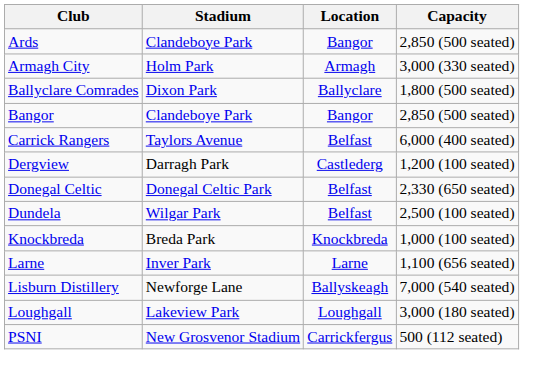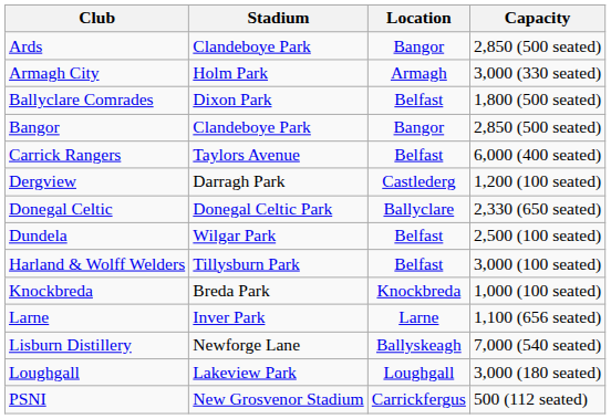Ballyclare Comrades | Location: Ballyclare -> Belfast
Donegal Celtic | Location: Belfast -> Ballyclare
+ row: Harland & Wolff Welders | Tillysburn Park | Belfast | 3,000 (100 seated)
